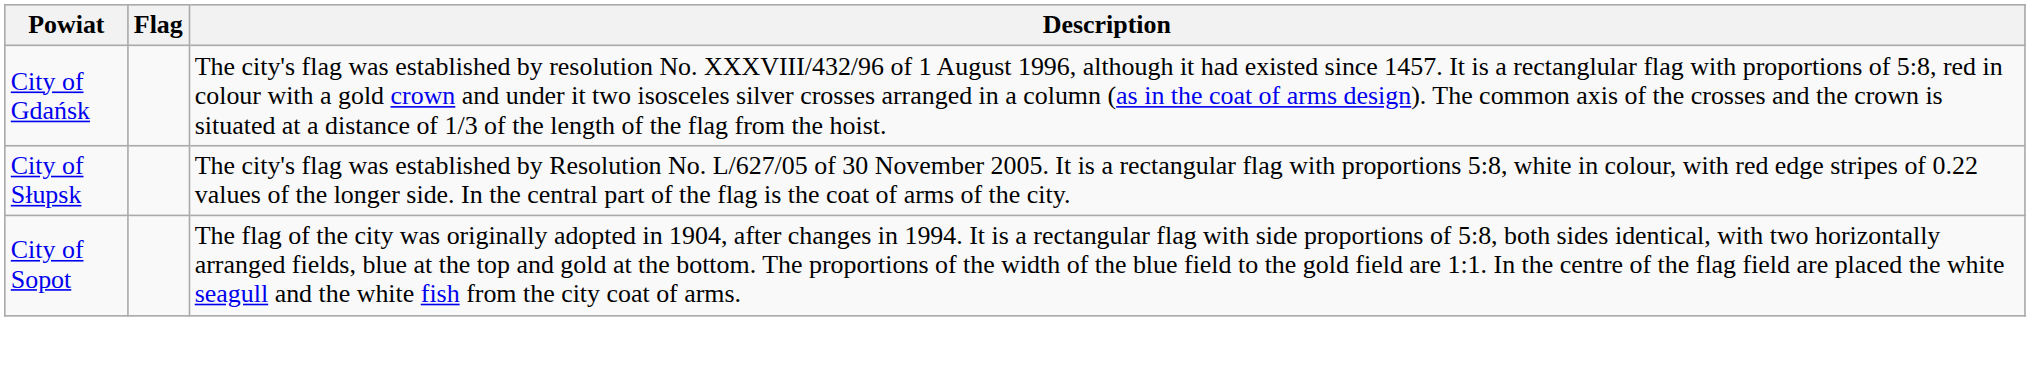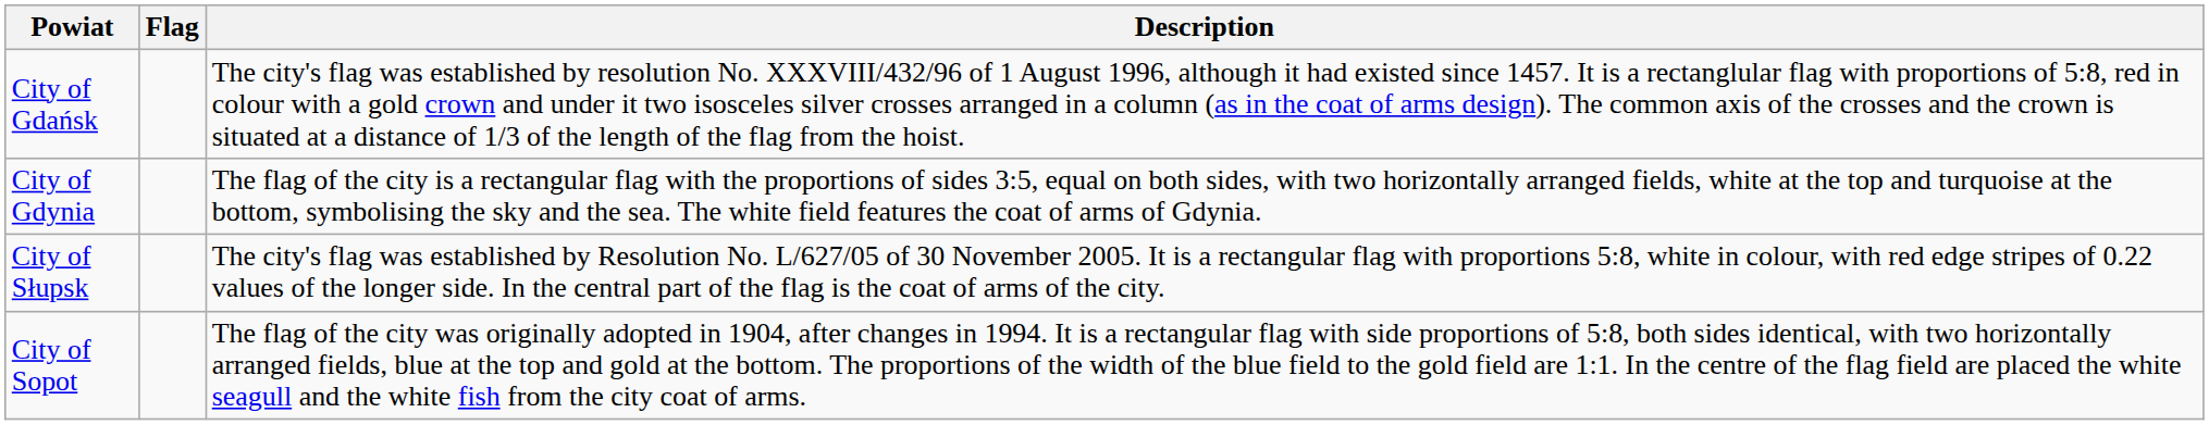+ row: City of Gdynia | The flag of the city is a rectangular flag with the proportions of sides 3:5, equal on both sides, with two horizontally arranged fields, white at the top and turquoise at the bottom, symbolising the sky and the sea. The white field features the coat of arms of Gdynia.
